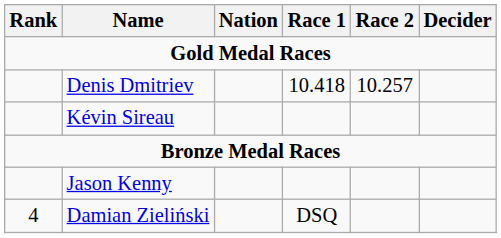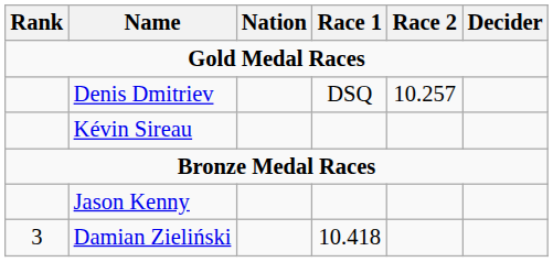Denis Dmitriev | Race 1: 10.418 -> DSQ
Damian Zieliński | Rank: 4 -> 3
Damian Zieliński | Race 1: DSQ -> 10.418
